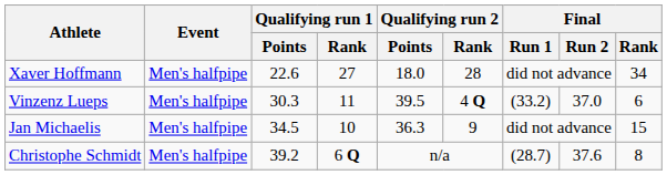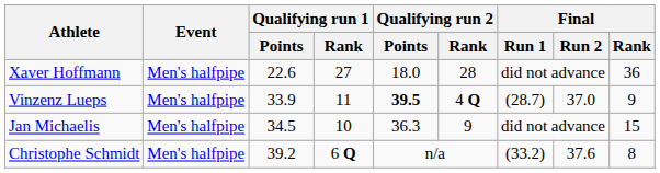Xaver Hoffmann | Final / Rank: 34 -> 36
Vinzenz Lueps | Qualifying run 1 / Points: 30.3 -> 33.9
Vinzenz Lueps | Qualifying run 2 / Points: normal -> bold
Vinzenz Lueps | Final / Run 1: (33.2) -> (28.7)
Vinzenz Lueps | Final / Rank: 6 -> 9
Christophe Schmidt | Final / Run 1: (28.7) -> (33.2)
